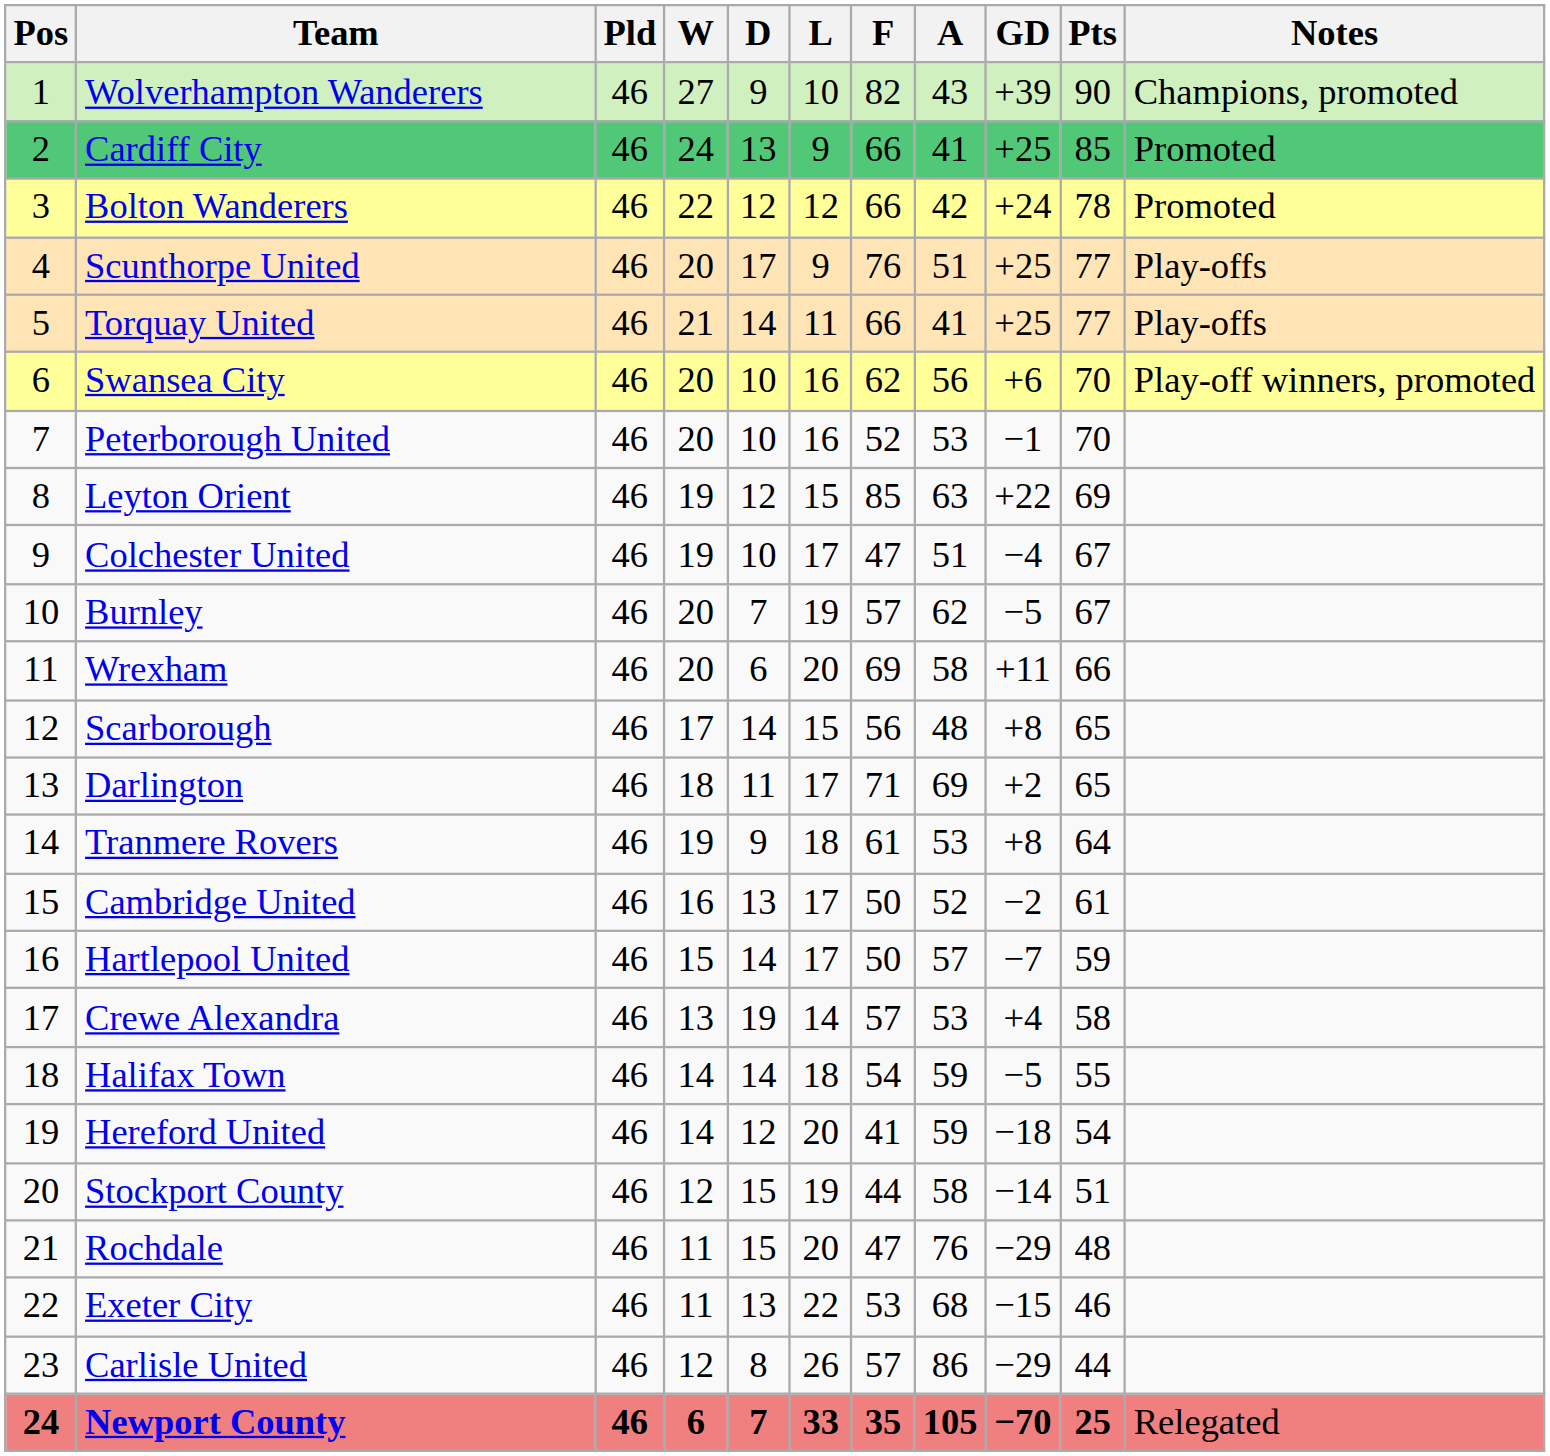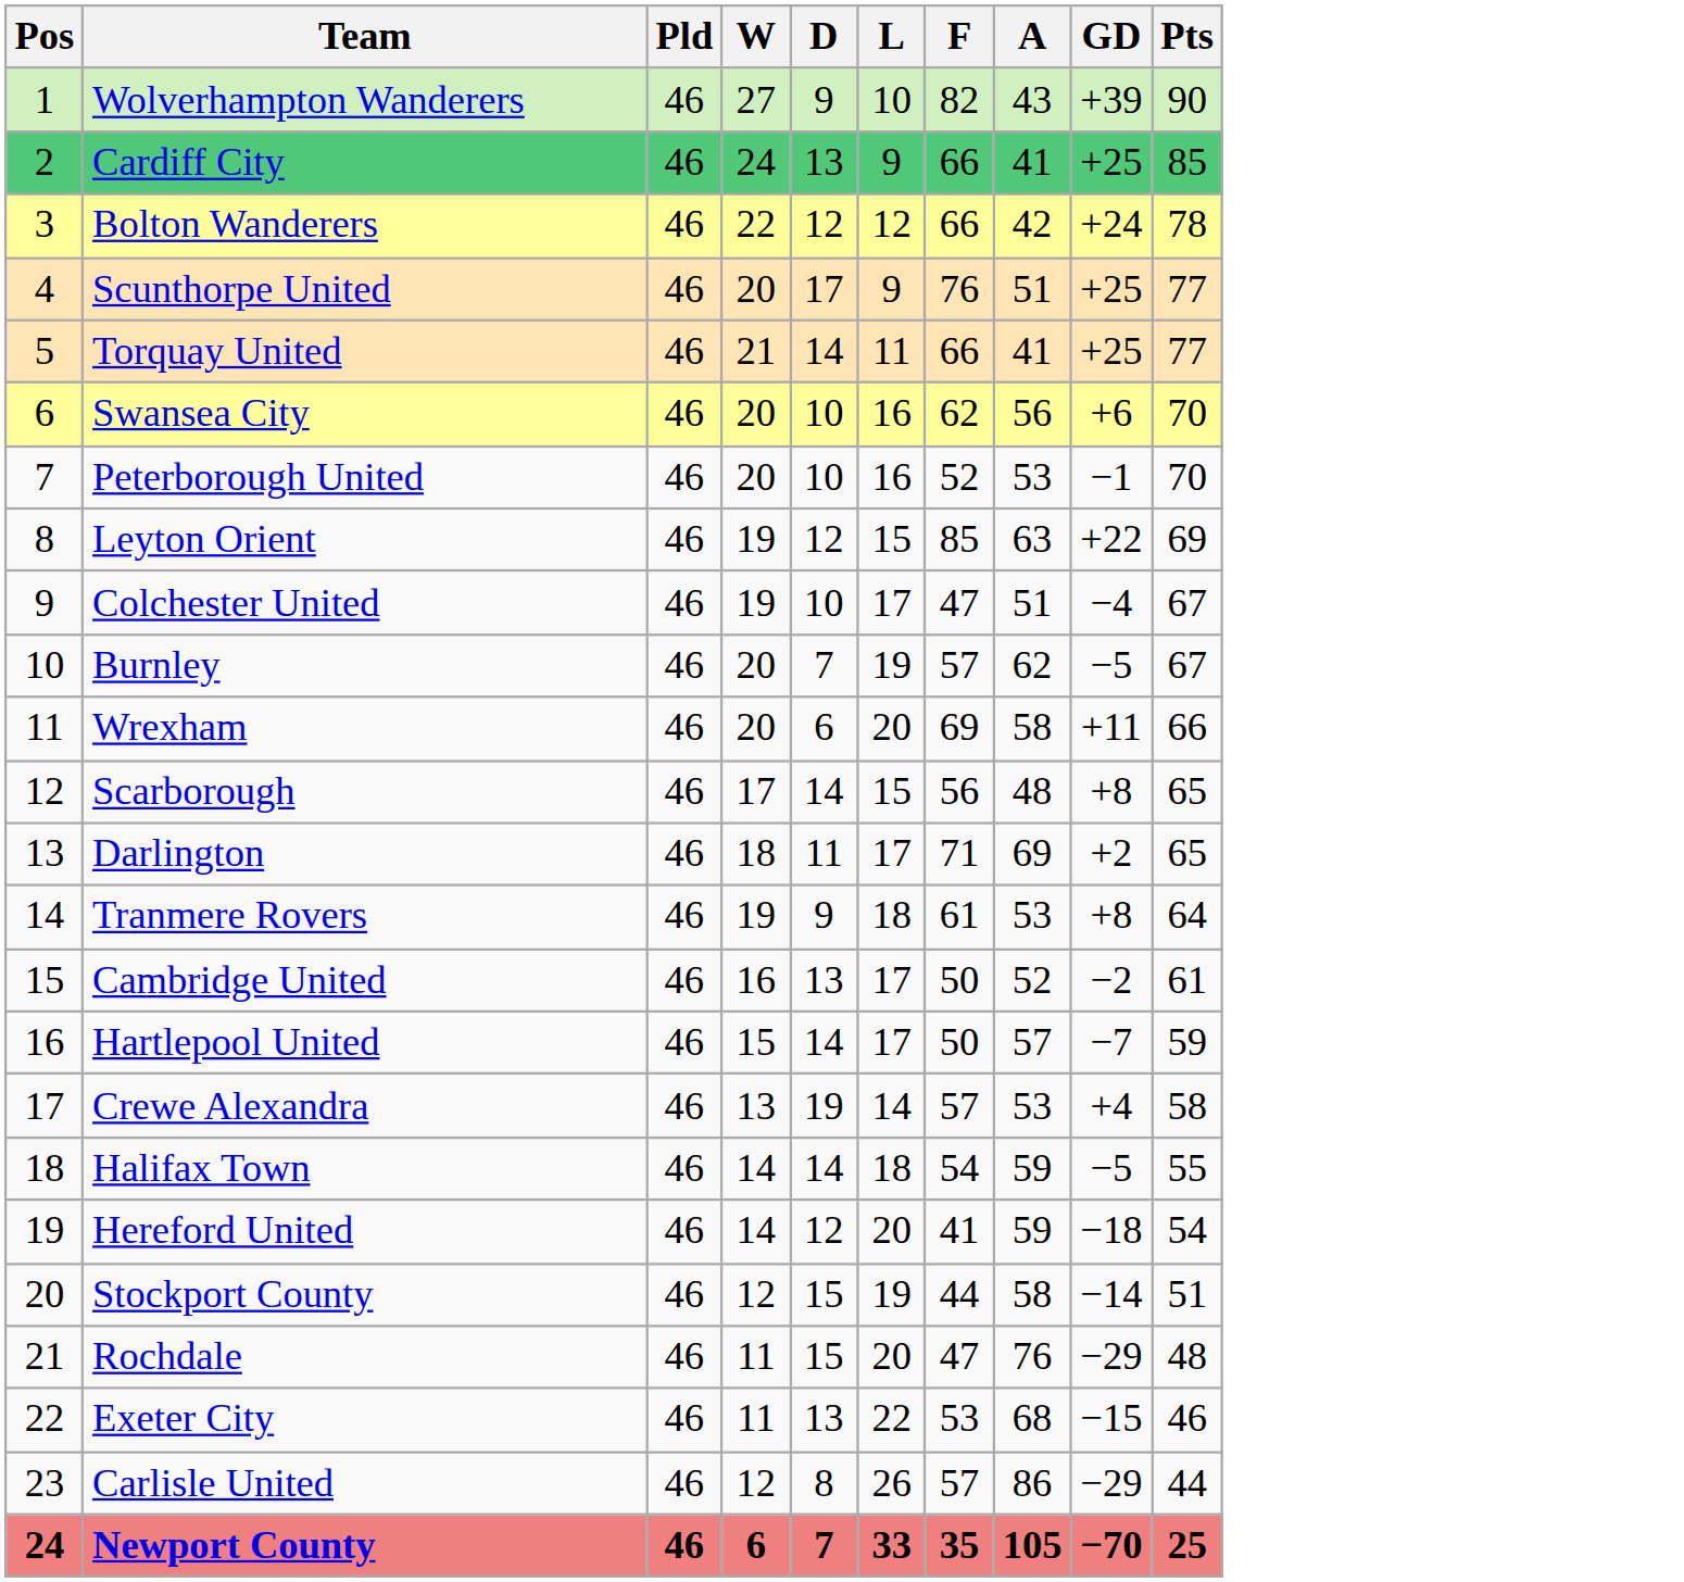- column: Notes | Champions, promoted | Promoted | Promoted | Play-offs | Play-offs | Play-off winners, promoted | Relegated
